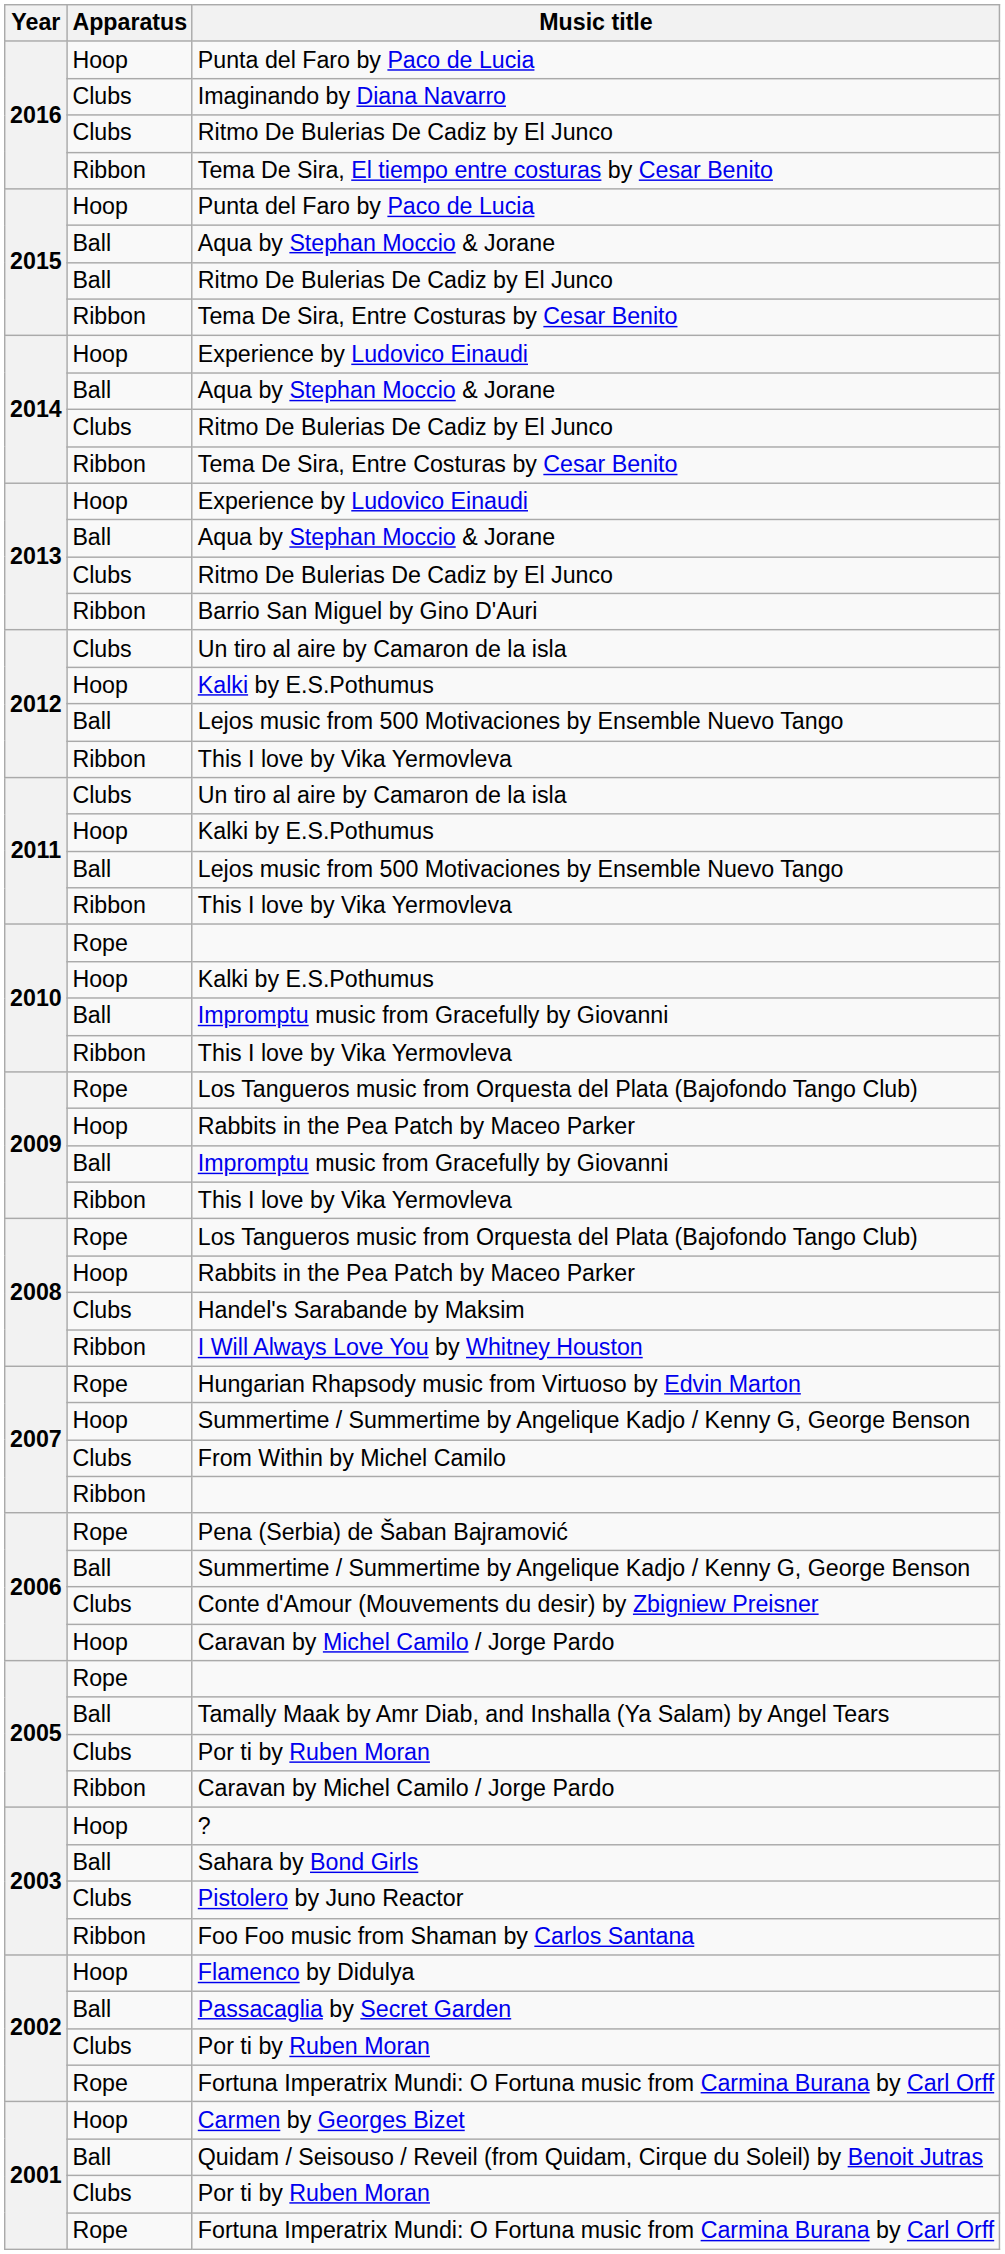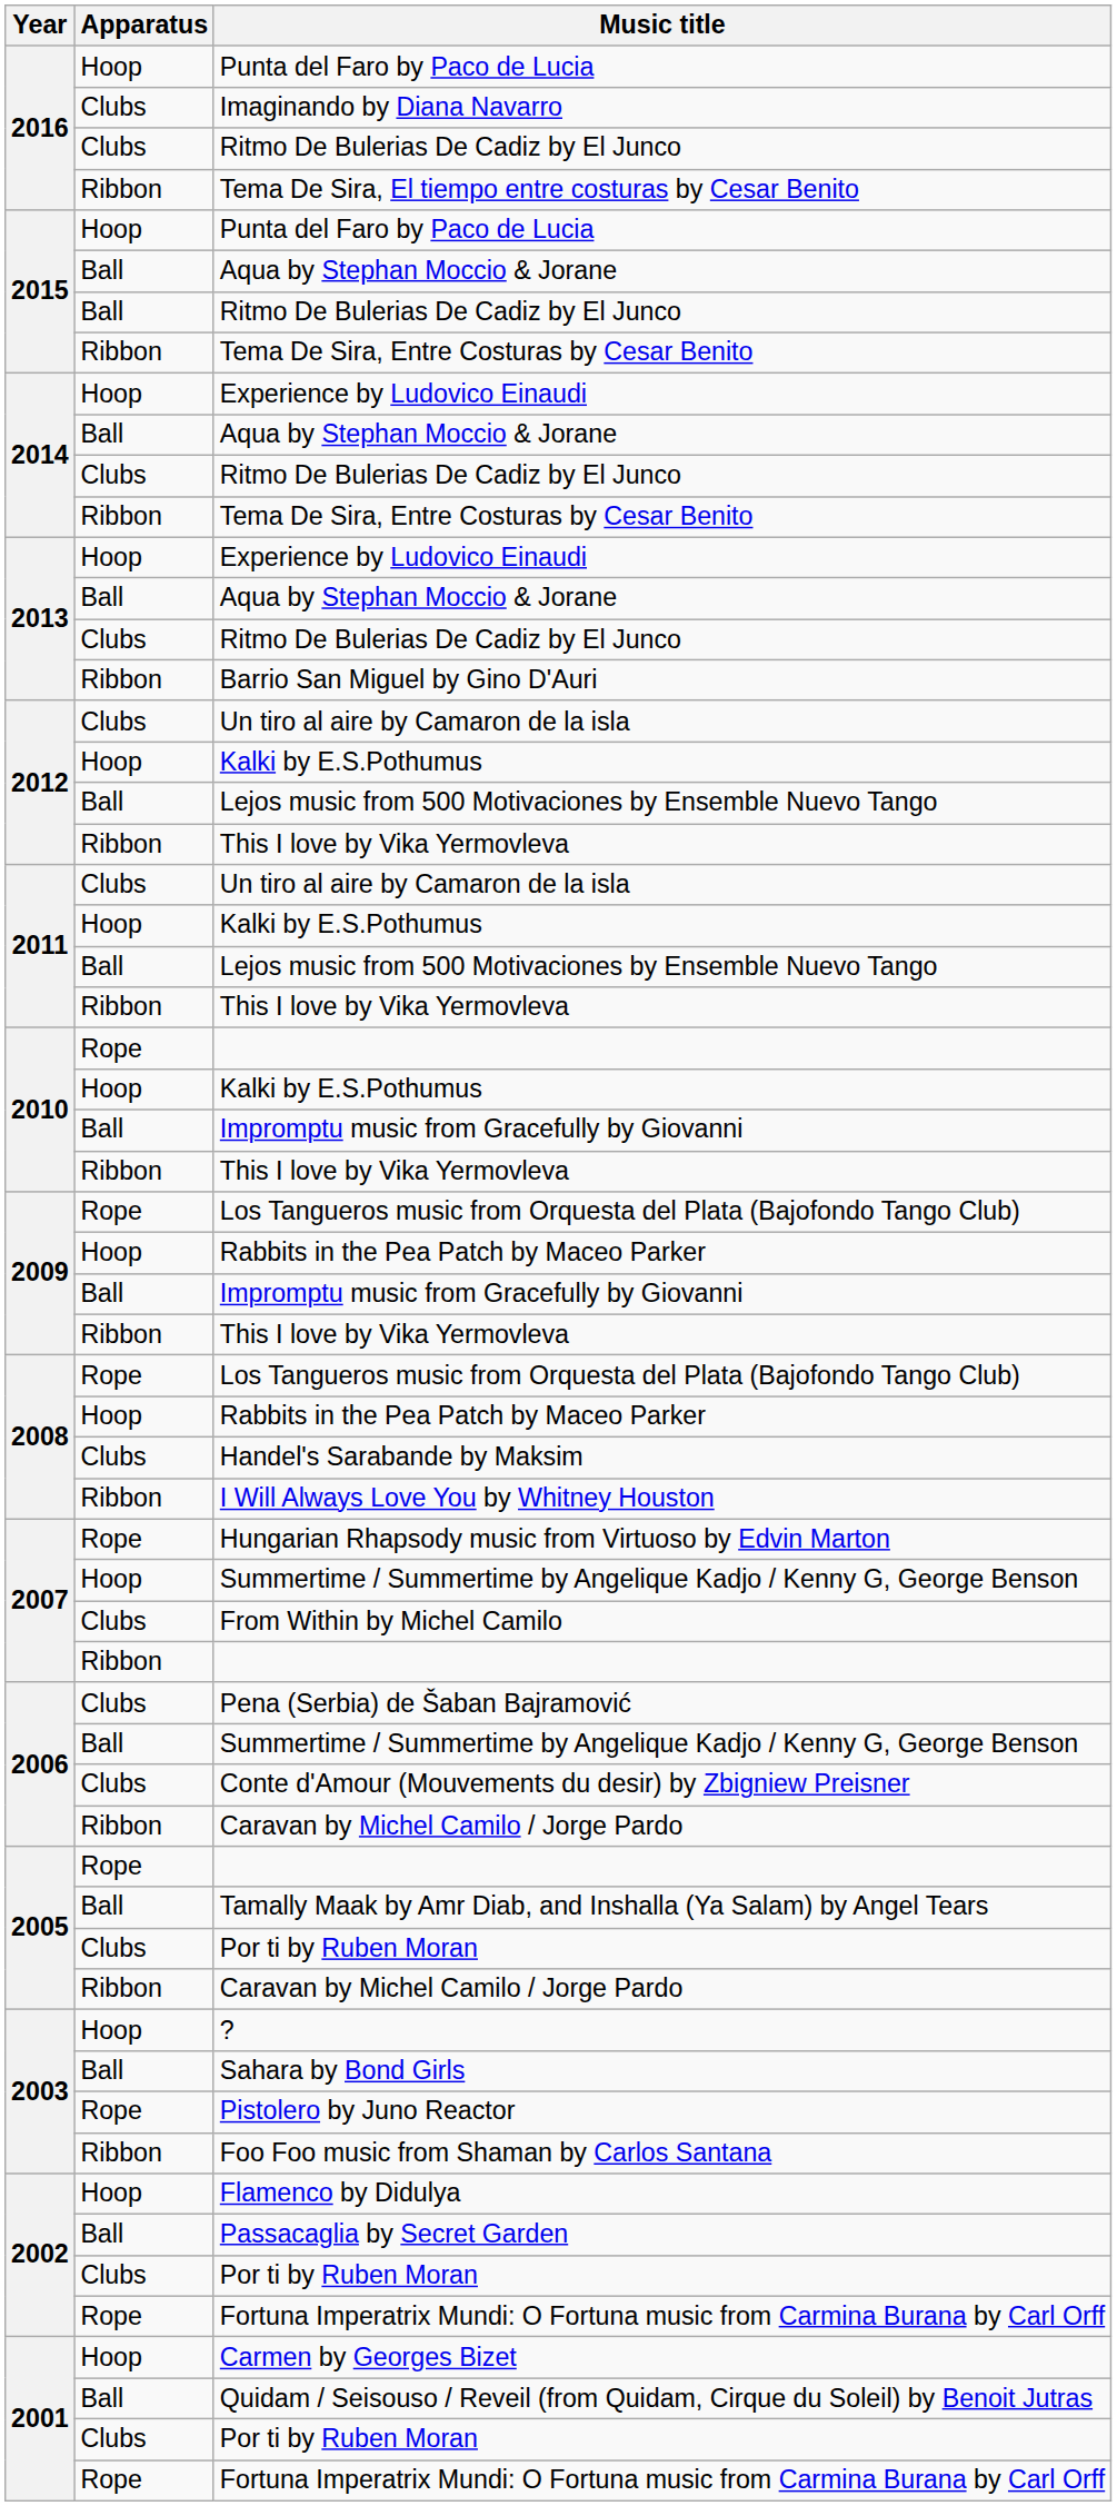Pena (Serbia) de Šaban Bajramović | Apparatus: Rope -> Clubs
2006 / Caravan by Michel Camilo / Jorge Pardo | Apparatus: Hoop -> Ribbon
Pistolero by Juno Reactor | Apparatus: Clubs -> Rope
